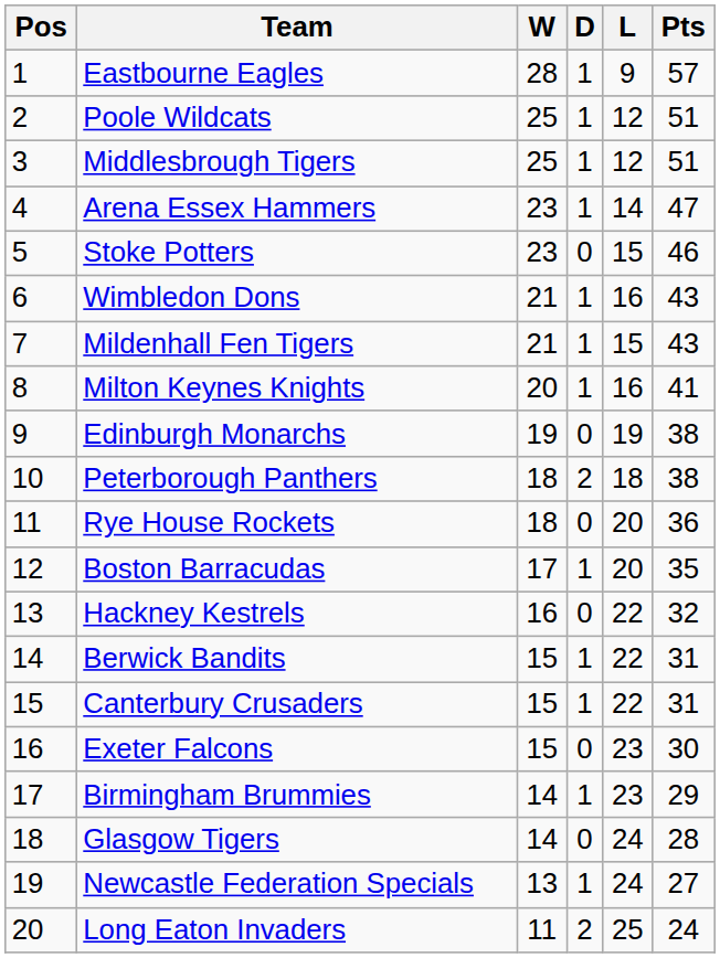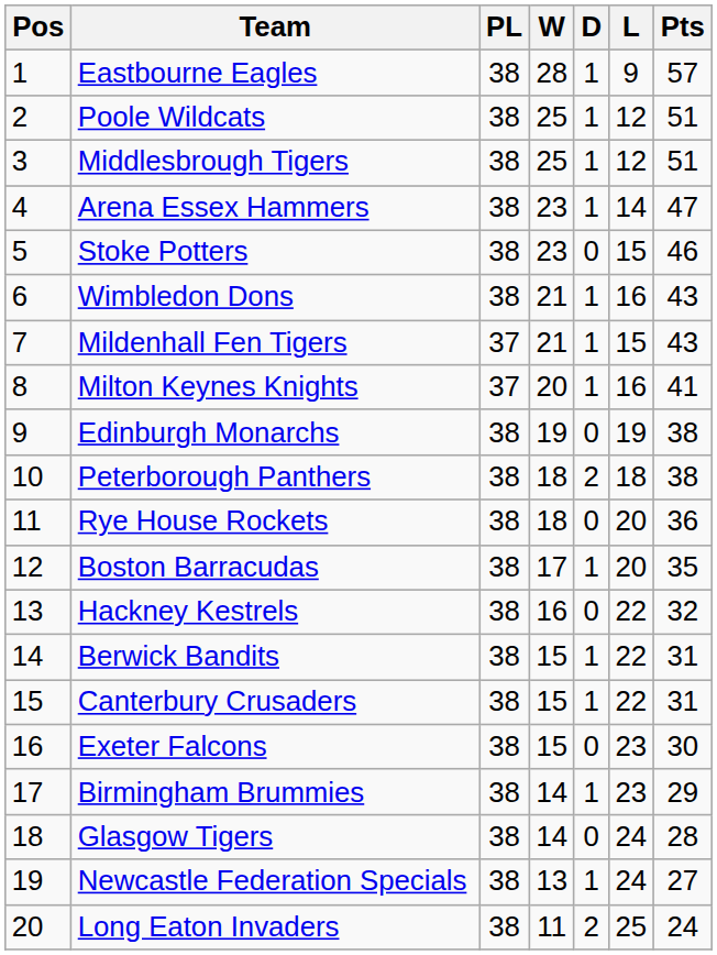+ column: PL | 38 | 38 | 38 | 38 | 38 | 38 | 37 | 37 | 38 | 38 | 38 | 38 | 38 | 38 | 38 | 38 | 38 | 38 | 38 | 38
